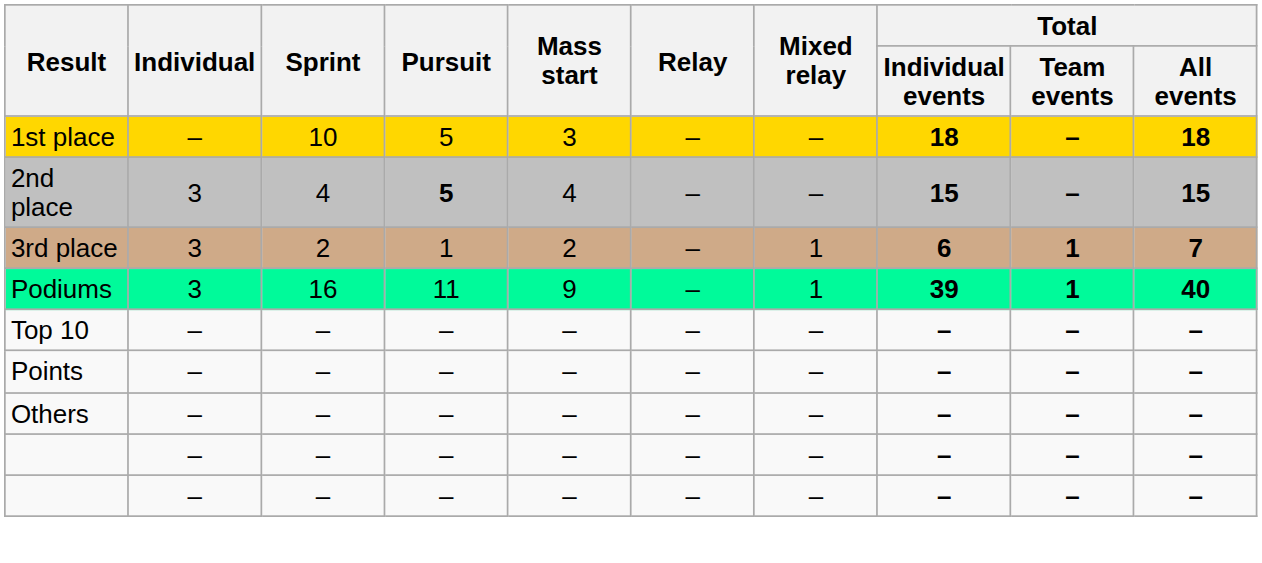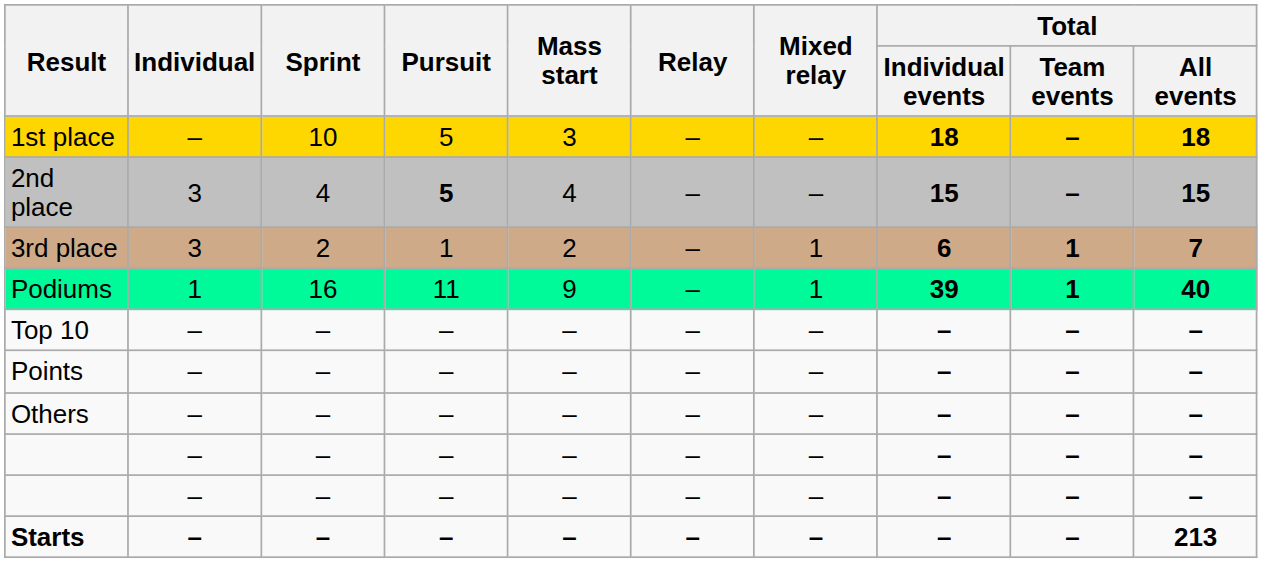Podiums | Individual: 3 -> 1
+ row: Starts | – | – | – | – | – | – | – | – | 213
